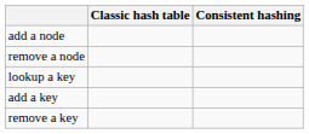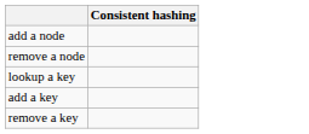- column: Classic hash table
